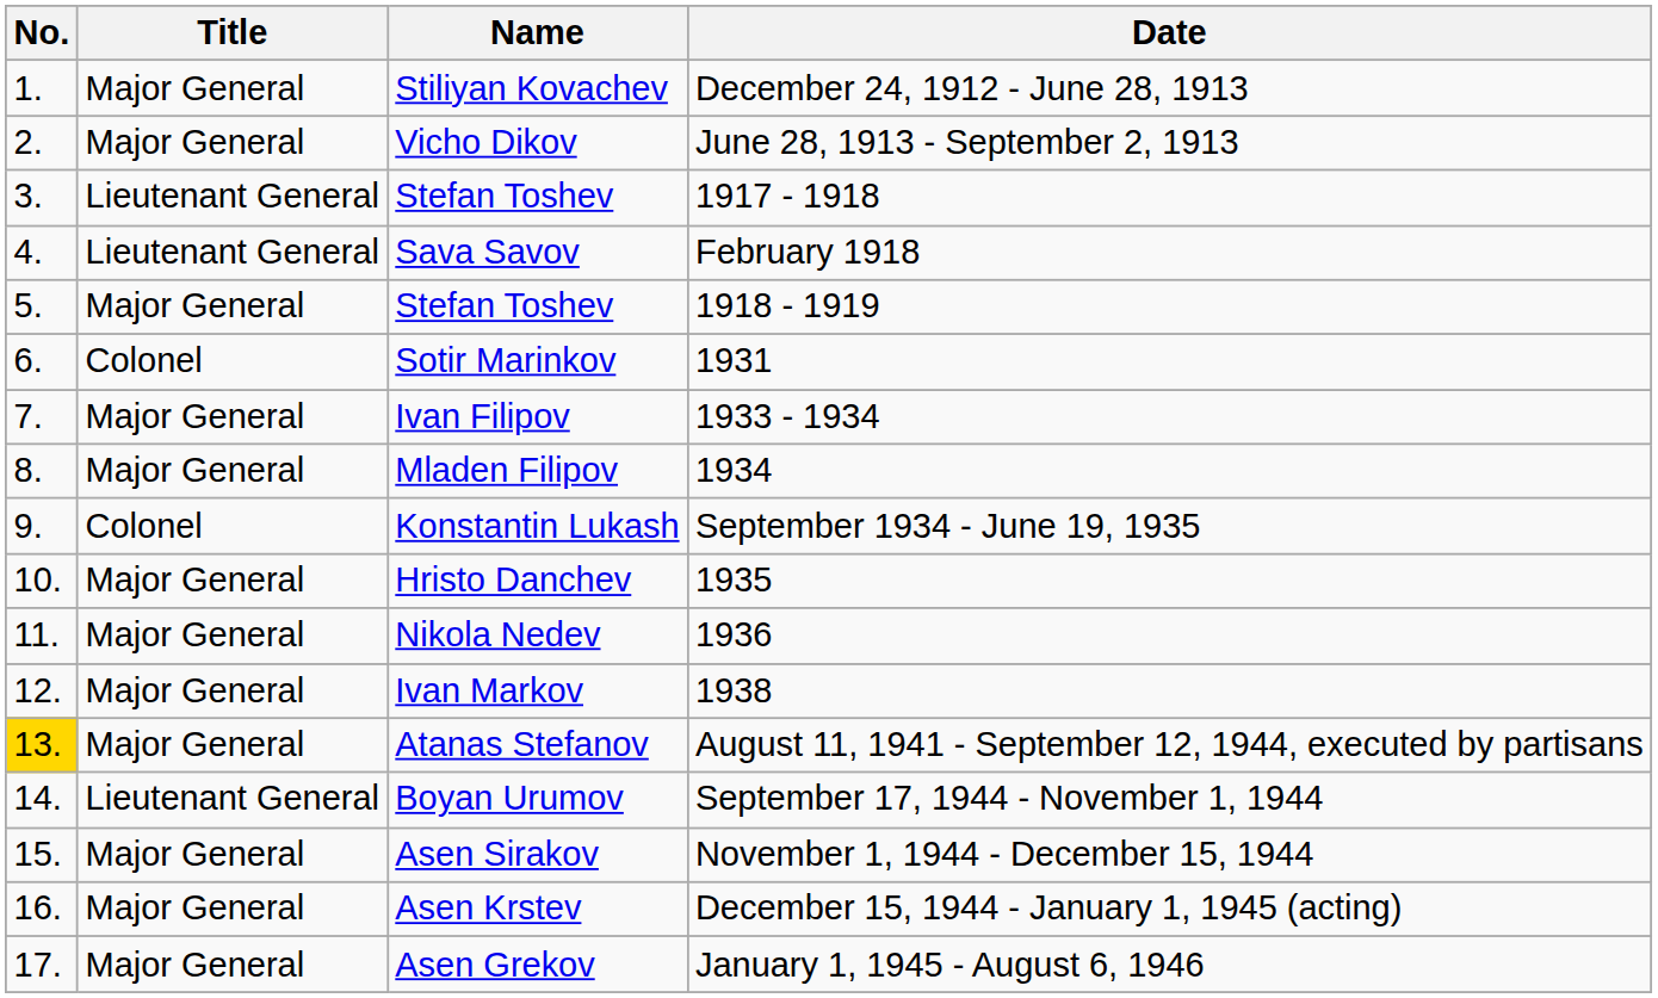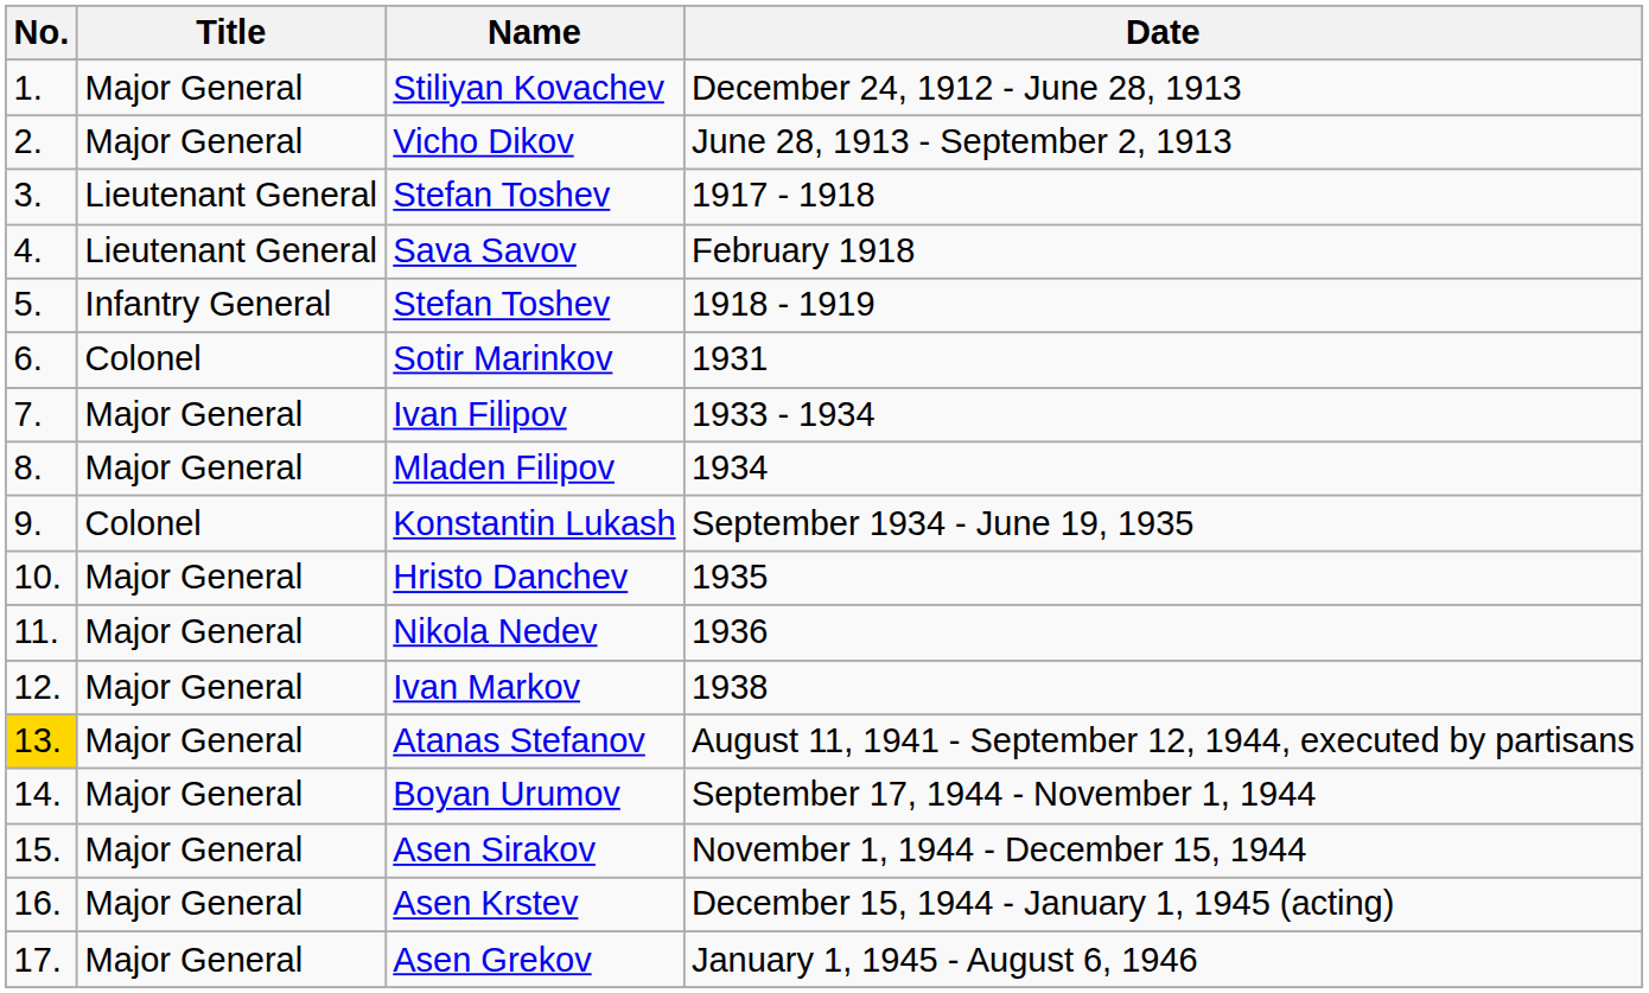1918 - 1919 | Title: Major General -> Infantry General
September 17, 1944 - November 1, 1944 | Title: Lieutenant General -> Major General
